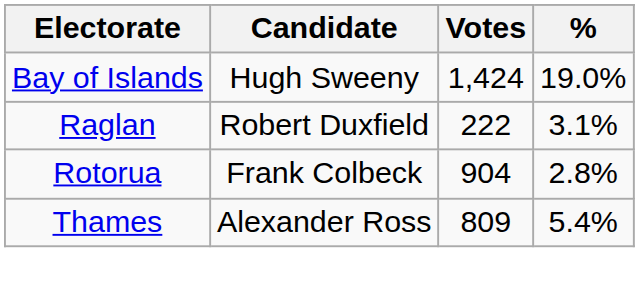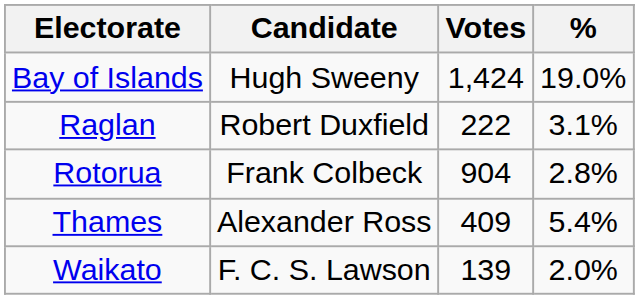Thames | Votes: 809 -> 409
+ row: Waikato | F. C. S. Lawson | 139 | 2.0%
